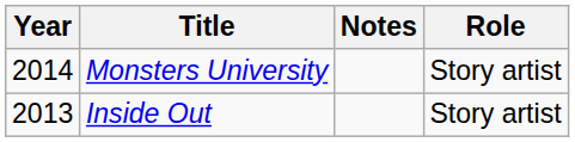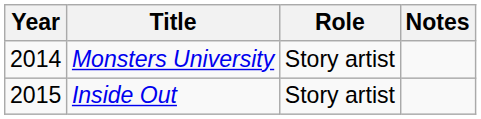columns swapped: Role <-> Notes
Inside Out | Year: 2013 -> 2015
